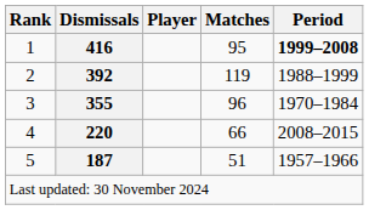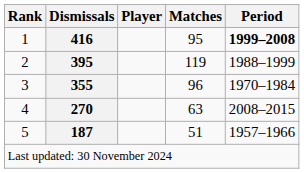2 | Dismissals: 392 -> 395
4 | Dismissals: 220 -> 270
4 | Matches: 66 -> 63
